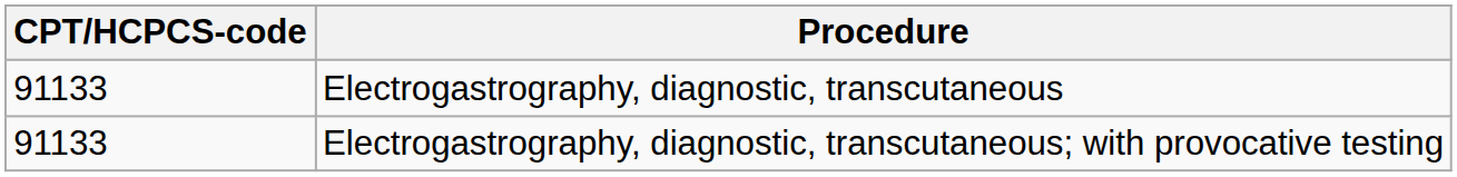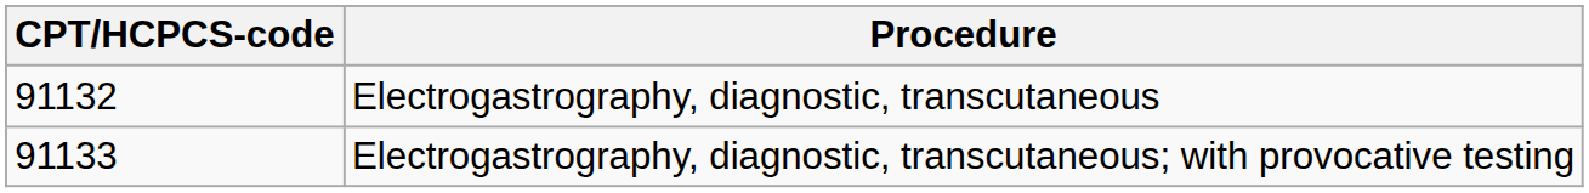Electrogastrography, diagnostic, transcutaneous | CPT/HCPCS-code: 91133 -> 91132
